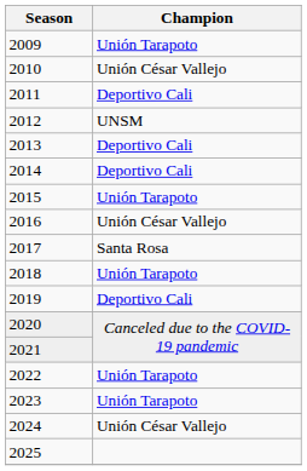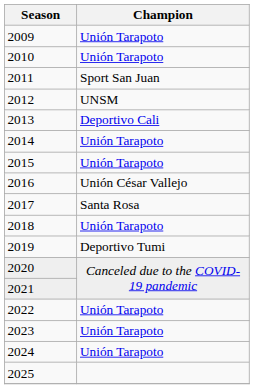2010 | Champion: Unión César Vallejo -> Unión Tarapoto
2011 | Champion: Deportivo Cali -> Sport San Juan
2014 | Champion: Deportivo Cali -> Unión Tarapoto
2019 | Champion: Deportivo Cali -> Deportivo Tumi
2024 | Champion: Unión César Vallejo -> Unión Tarapoto
